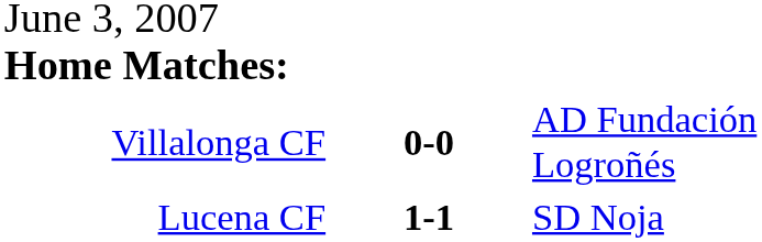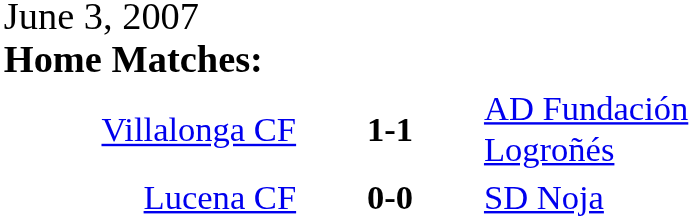Villalonga CF | column 2: 0-0 -> 1-1
Lucena CF | column 2: 1-1 -> 0-0
